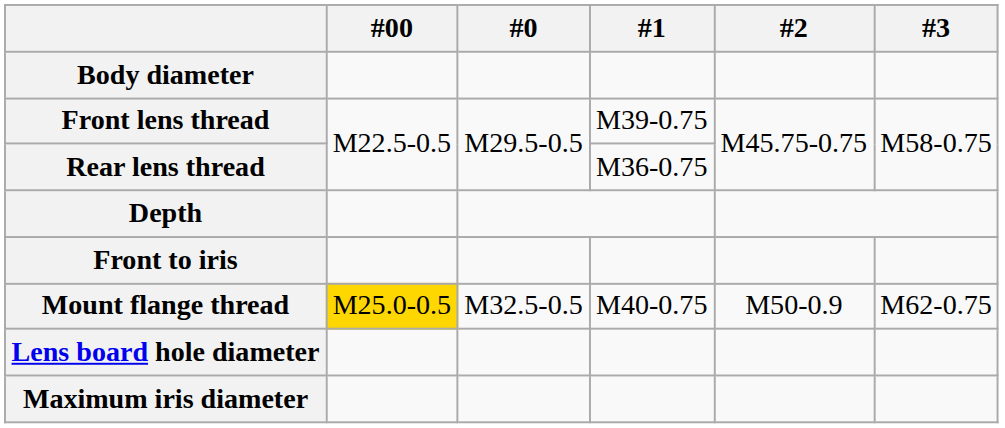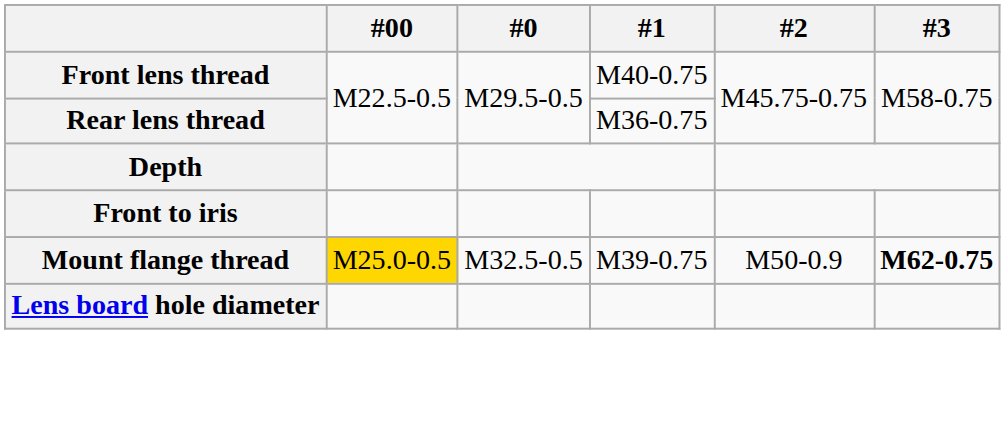- row: Body diameter
Front lens thread | #1: M39-0.75 -> M40-0.75
Mount flange thread | #1: M40-0.75 -> M39-0.75
Mount flange thread | #3: normal -> bold
- row: Maximum iris diameter
